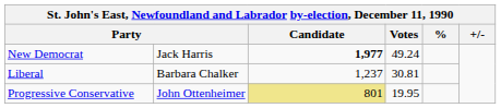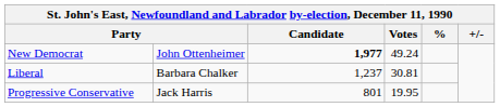New Democrat | column 2: Jack Harris -> John Ottenheimer
Progressive Conservative | column 2: John Ottenheimer -> Jack Harris
Progressive Conservative | Candidate: khaki background -> no background
